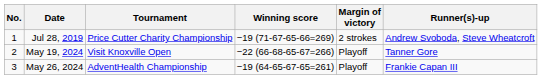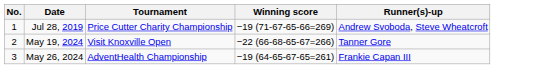- column: Margin of victory | 2 strokes | Playoff | Playoff
